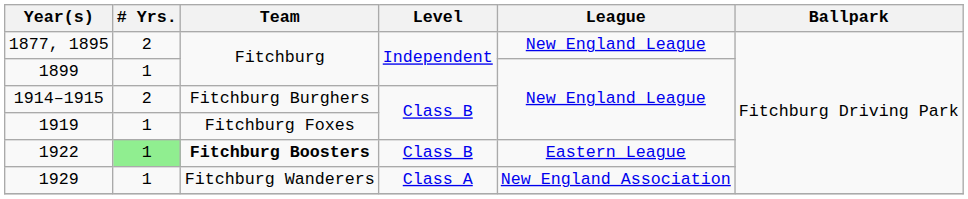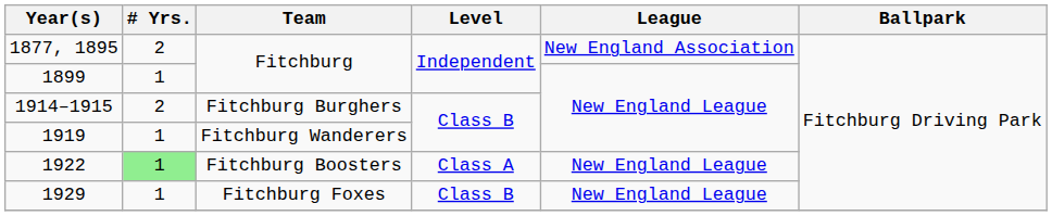1877, 1895 | League: New England League -> New England Association
1919 | Team: Fitchburg Foxes -> Fitchburg Wanderers
1922 | Team: bold -> normal
1922 | Level: Class B -> Class A
1922 | League: Eastern League -> New England League
1929 | Team: Fitchburg Wanderers -> Fitchburg Foxes
1929 | Level: Class A -> Class B
1929 | League: New England Association -> New England League
